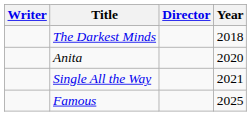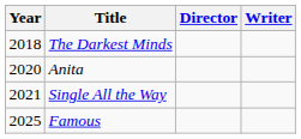columns swapped: Year <-> Writer
